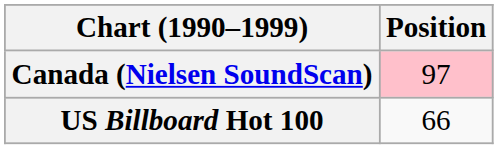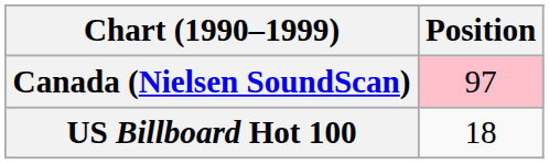US Billboard Hot 100 | Position: 66 -> 18
